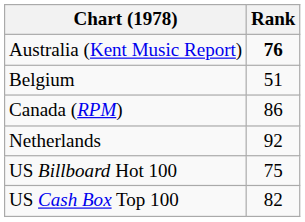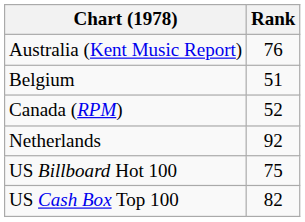Australia (Kent Music Report) | Rank: bold -> normal
Canada (RPM) | Rank: 86 -> 52
